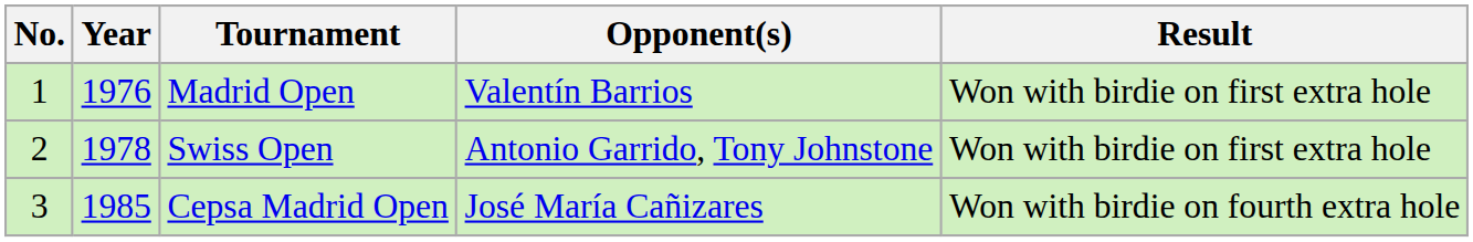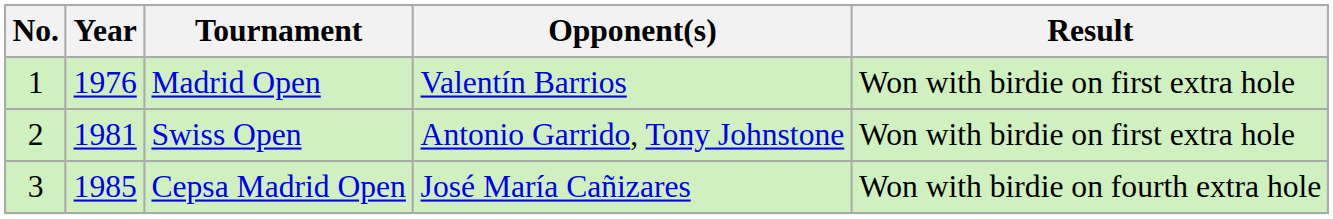Swiss Open | Year: 1978 -> 1981
